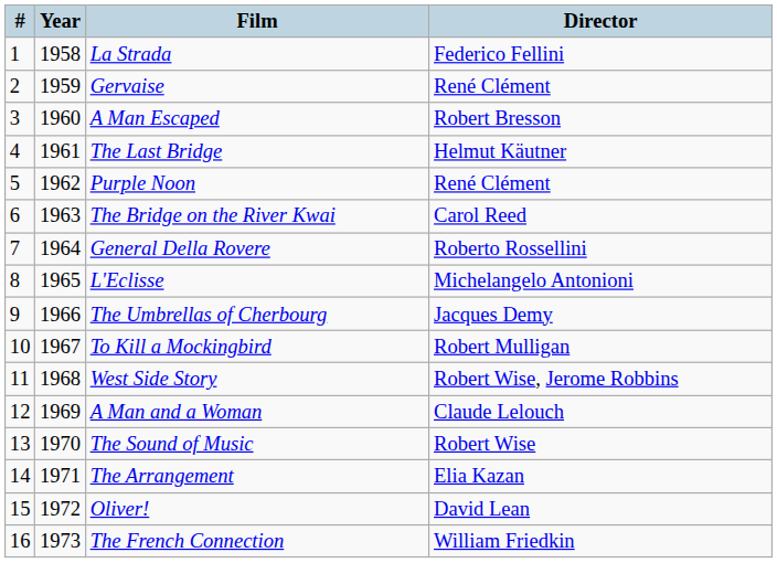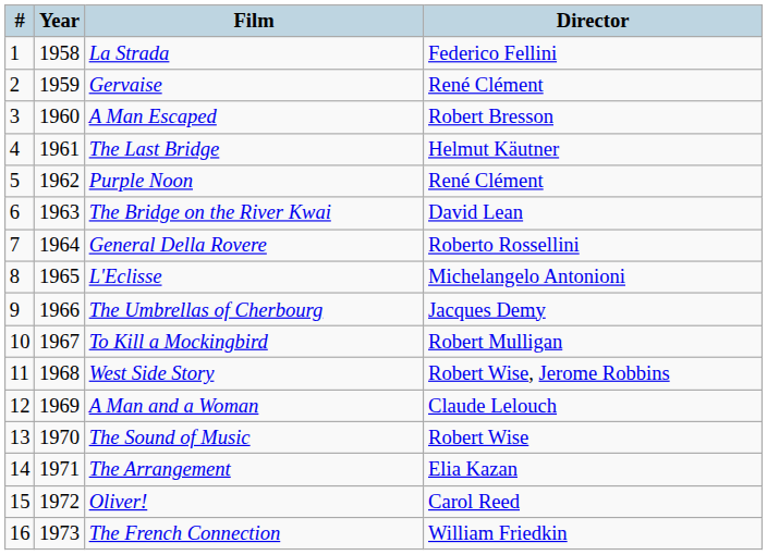The Bridge on the River Kwai | Director: Carol Reed -> David Lean
Oliver! | Director: David Lean -> Carol Reed
